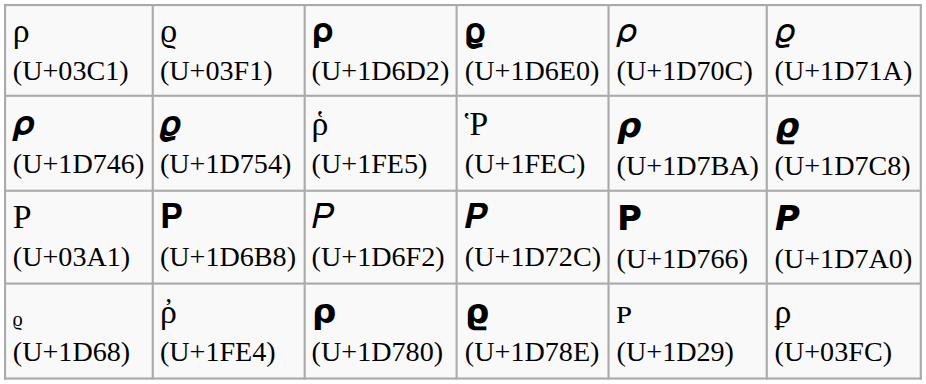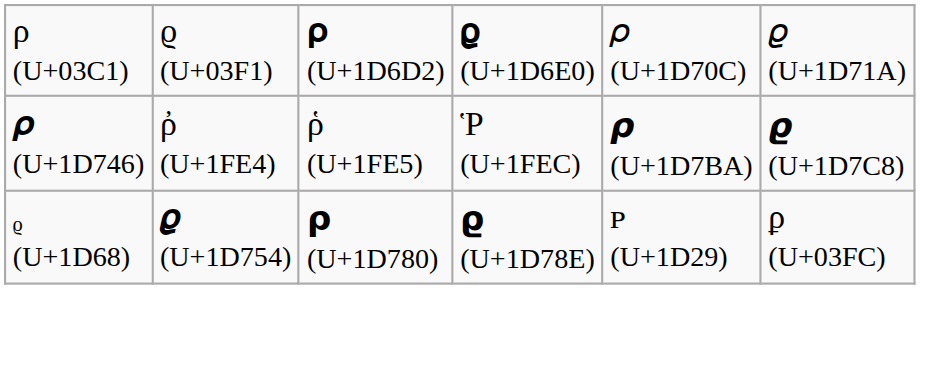𝝆 (U+1D746) | column 2: 𝝔 (U+1D754) -> ῤ (U+1FE4)
- row: Ρ (U+03A1) | 𝚸 (U+1D6B8) | 𝛲 (U+1D6F2) | 𝜬 (U+1D72C) | 𝝦 (U+1D766) | 𝞠 (U+1D7A0)
ᵨ (U+1D68) | column 2: ῤ (U+1FE4) -> 𝝔 (U+1D754)
